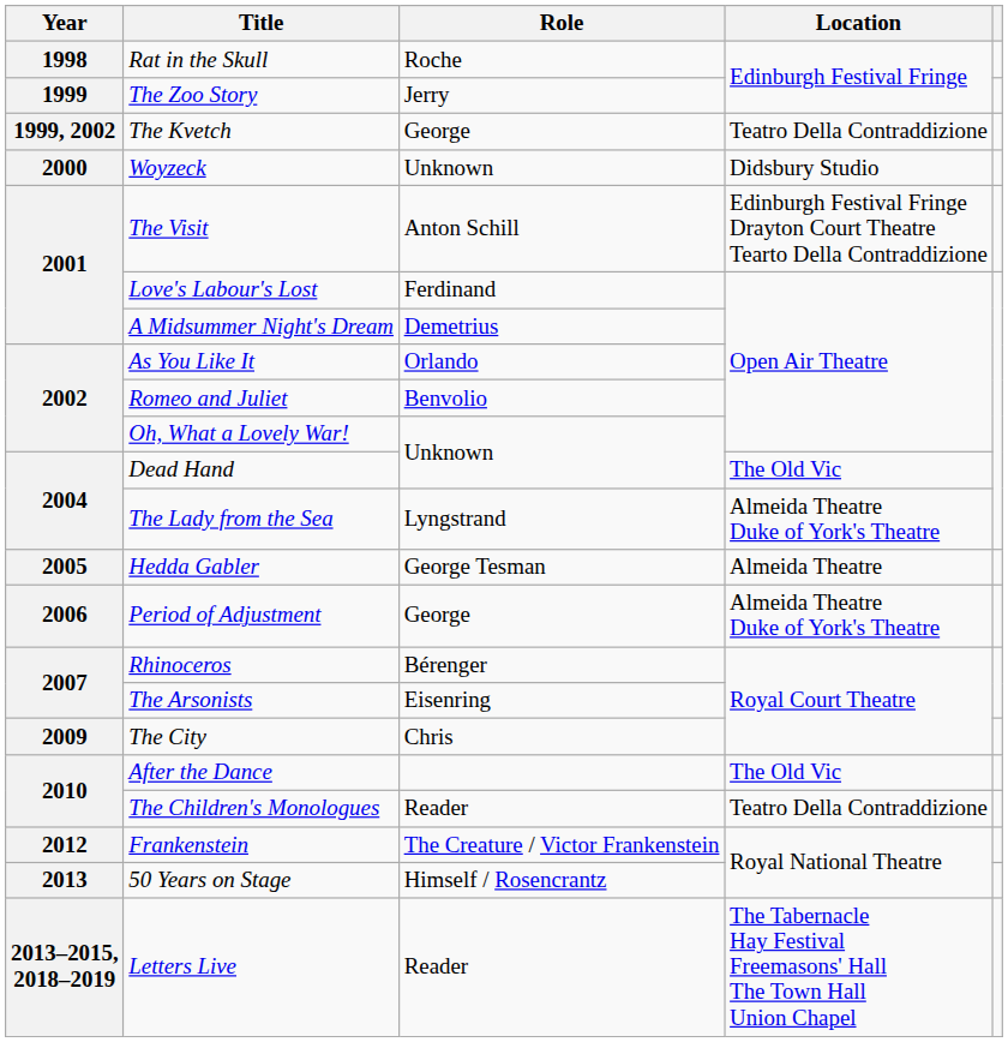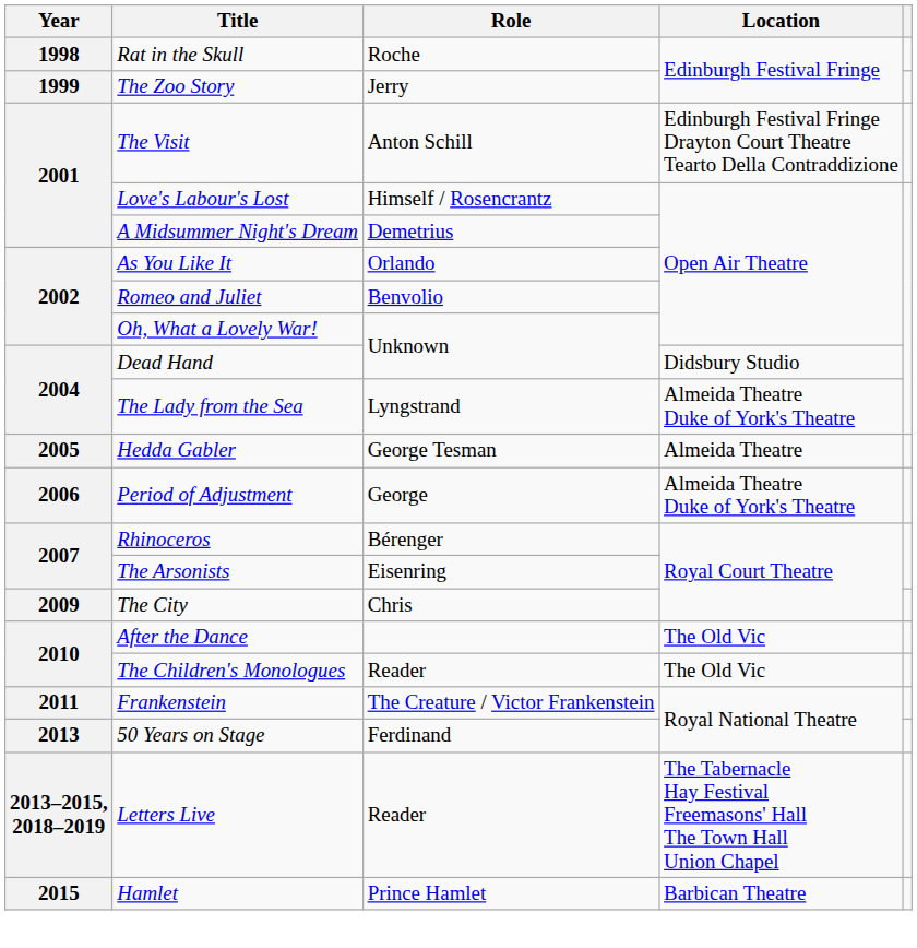- row: 1999, 2002 | The Kvetch | George | Teatro Della Contraddizione
- row: 2000 | Woyzeck | Unknown | Didsbury Studio
Love's Labour's Lost | Role: Ferdinand -> Himself / Rosencrantz
Dead Hand | Location: The Old Vic -> Didsbury Studio
The Children's Monologues | Location: Teatro Della Contraddizione -> The Old Vic
Frankenstein | Year: 2012 -> 2011
50 Years on Stage | Role: Himself / Rosencrantz -> Ferdinand
+ row: 2015 | Hamlet | Prince Hamlet | Barbican Theatre
